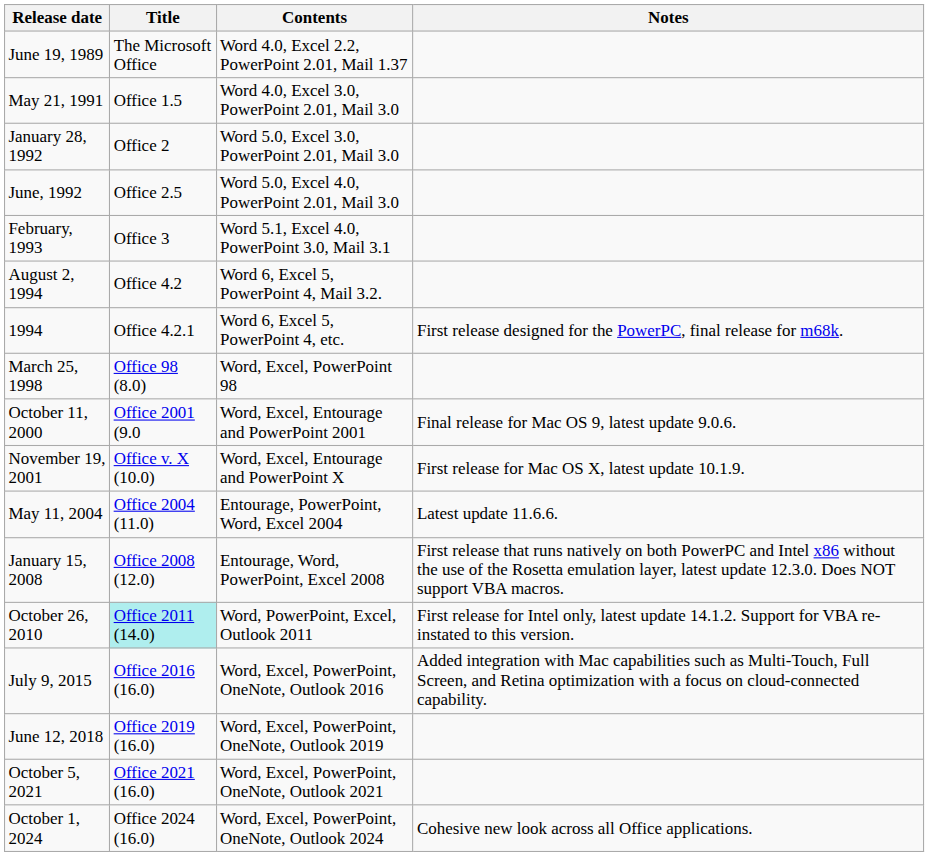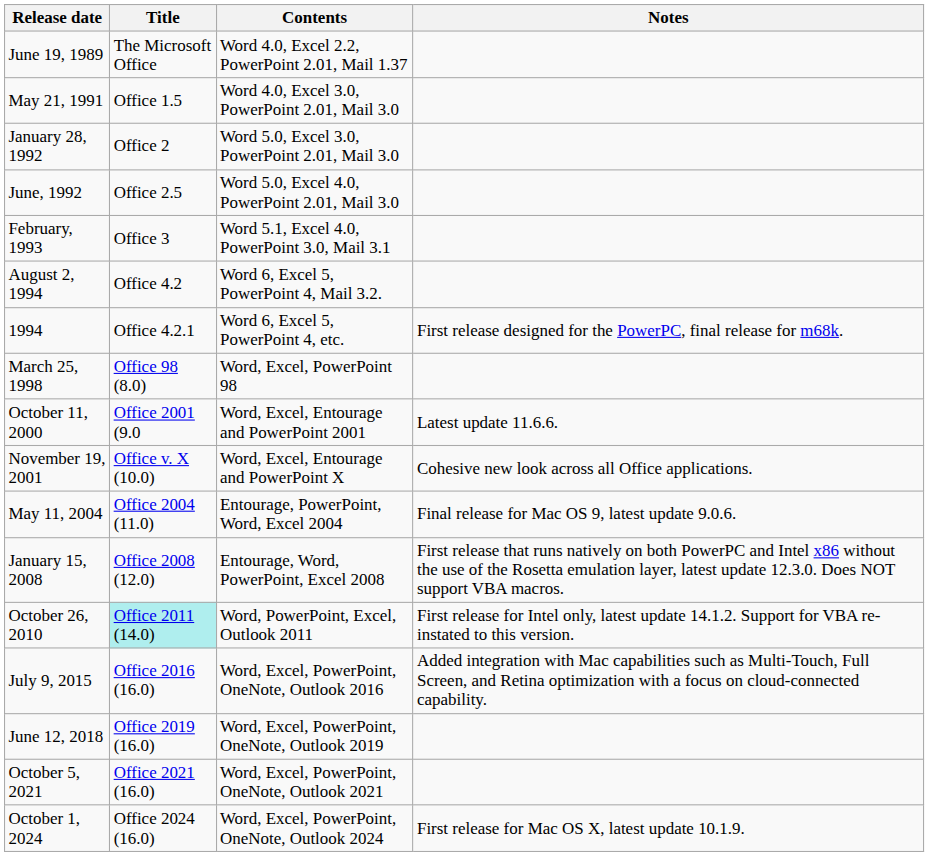October 11, 2000 | Notes: Final release for Mac OS 9, latest update 9.0.6. -> Latest update 11.6.6.
November 19, 2001 | Notes: First release for Mac OS X, latest update 10.1.9. -> Cohesive new look across all Office applications.
May 11, 2004 | Notes: Latest update 11.6.6. -> Final release for Mac OS 9, latest update 9.0.6.
October 1, 2024 | Notes: Cohesive new look across all Office applications. -> First release for Mac OS X, latest update 10.1.9.
